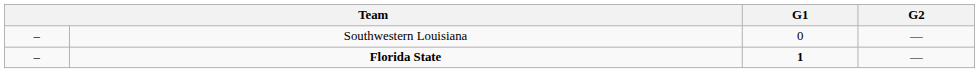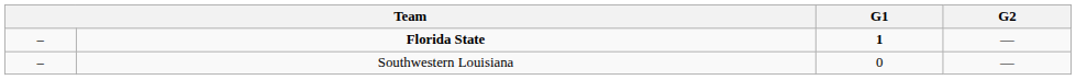rows swapped: Florida State <-> Southwestern Louisiana
